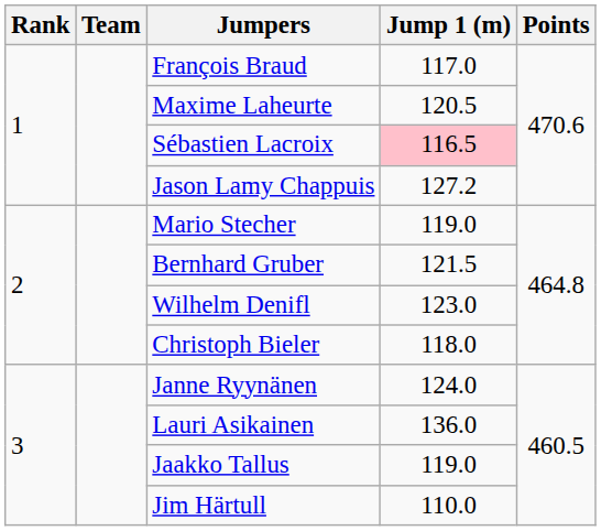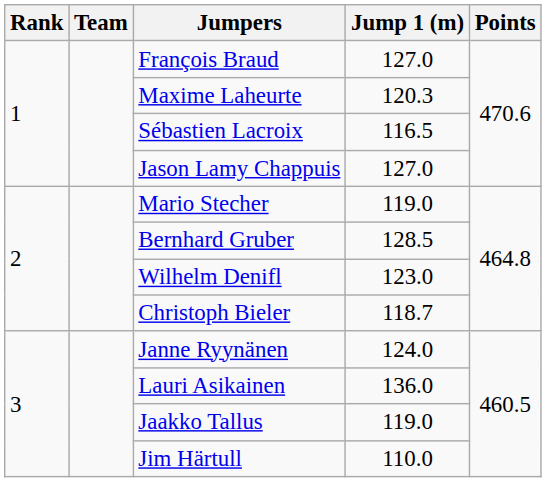François Braud | Jump 1 (m): 117.0 -> 127.0
Maxime Laheurte | Jump 1 (m): 120.5 -> 120.3
Sébastien Lacroix | Jump 1 (m): pink background -> no background
Jason Lamy Chappuis | Jump 1 (m): 127.2 -> 127.0
Bernhard Gruber | Jump 1 (m): 121.5 -> 128.5
Christoph Bieler | Jump 1 (m): 118.0 -> 118.7
